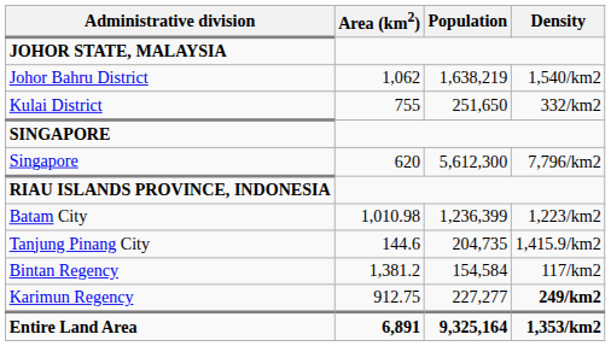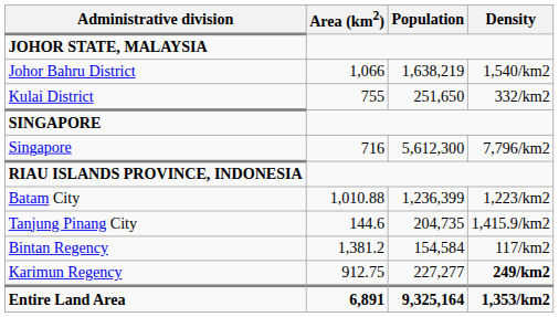Johor Bahru District | Area (km2): 1,062 -> 1,066
Singapore | Area (km2): 620 -> 716
Batam City | Area (km2): 1,010.98 -> 1,010.88
